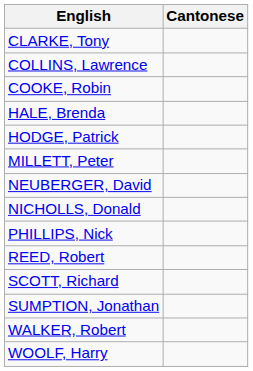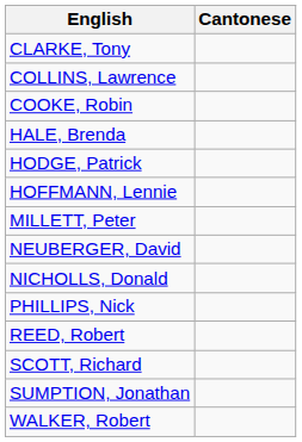+ row: HOFFMANN, Lennie
- row: WOOLF, Harry
